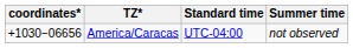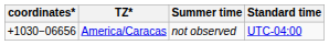columns swapped: Standard time <-> Summer time
